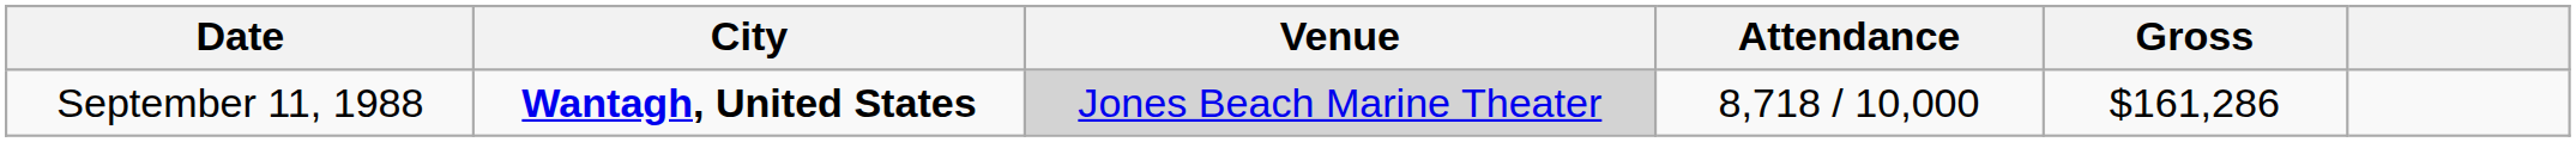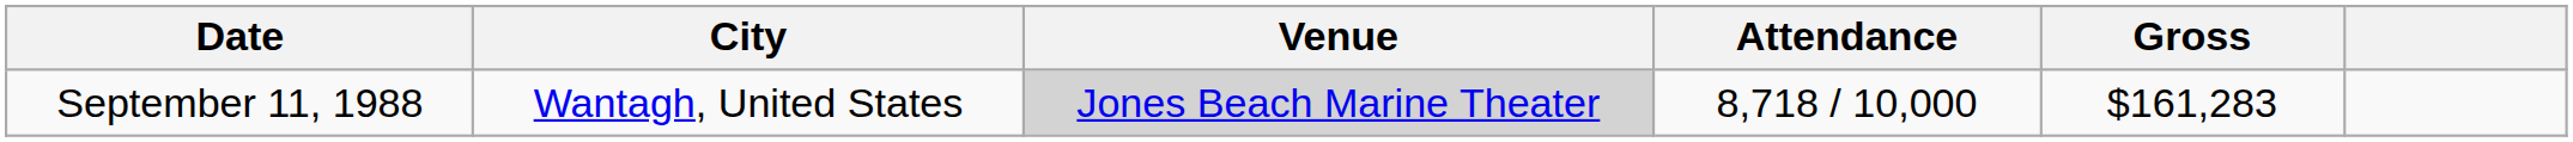September 11, 1988 | City: bold -> normal
September 11, 1988 | Gross: $161,286 -> $161,283
